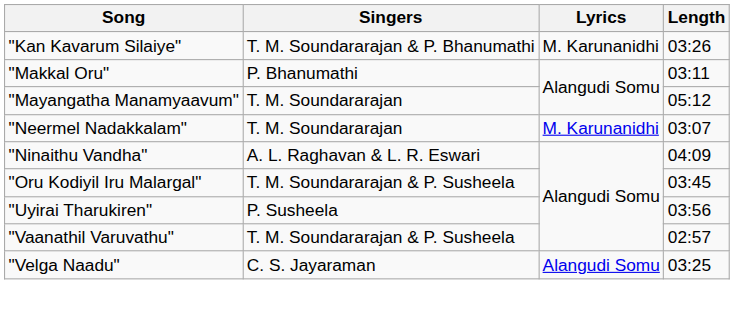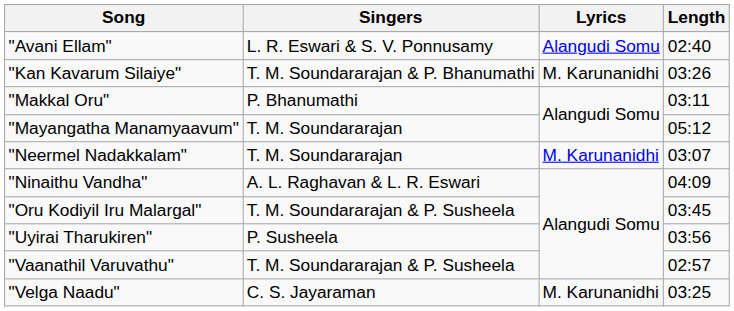+ row: "Avani Ellam" | L. R. Eswari & S. V. Ponnusamy | Alangudi Somu | 02:40
"Velga Naadu" | Lyrics: Alangudi Somu -> M. Karunanidhi
